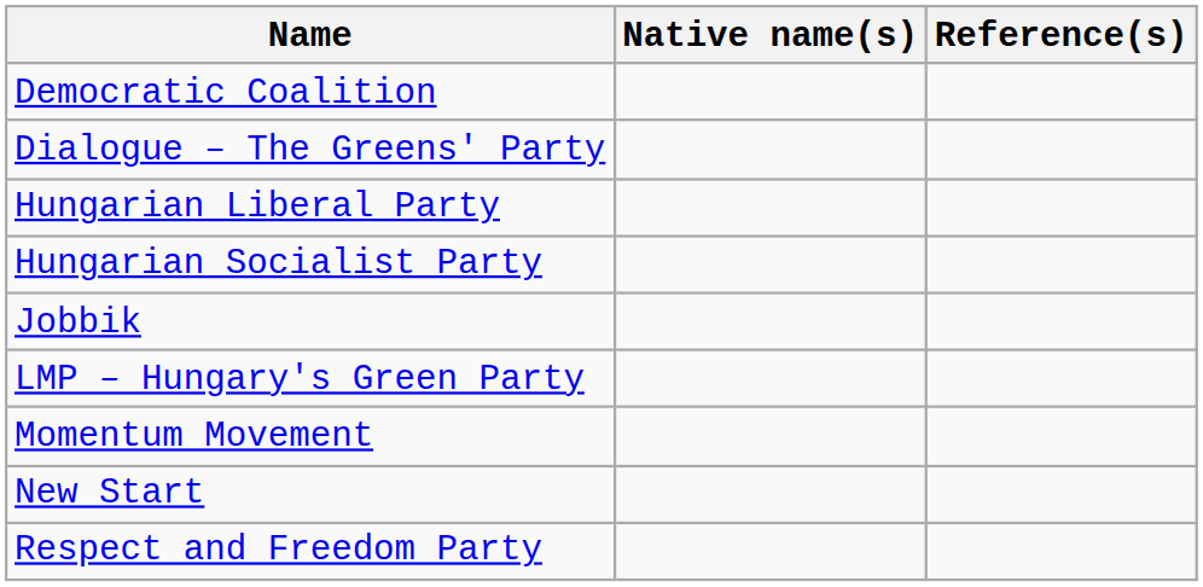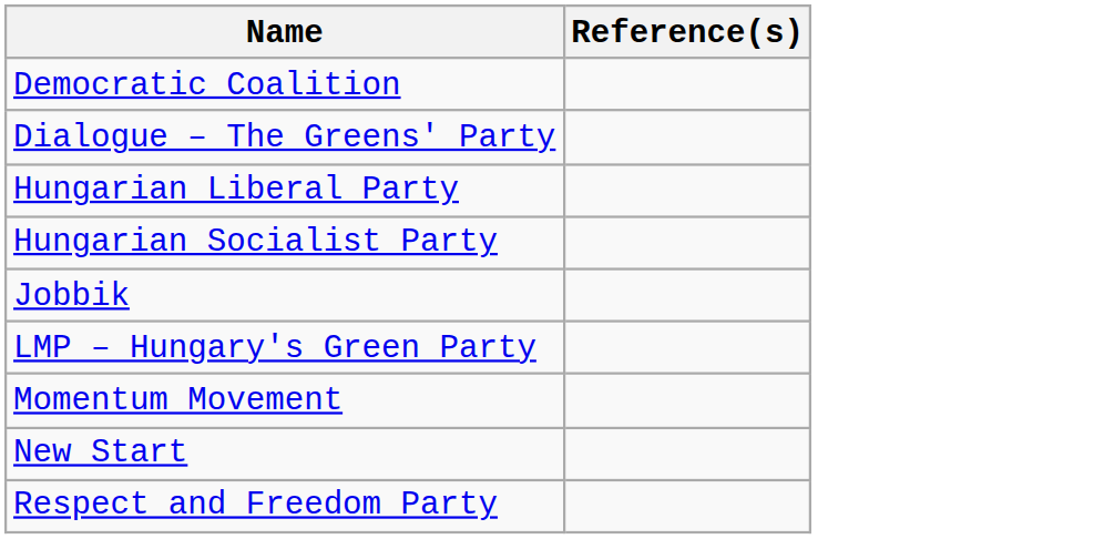- column: Native name(s)
